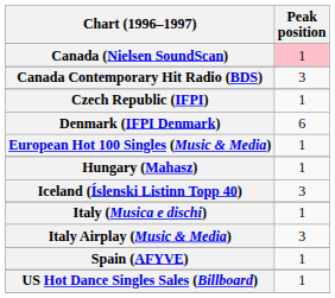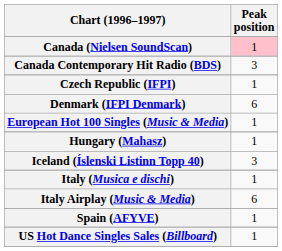Italy Airplay (Music & Media) | Peak position: 3 -> 6
